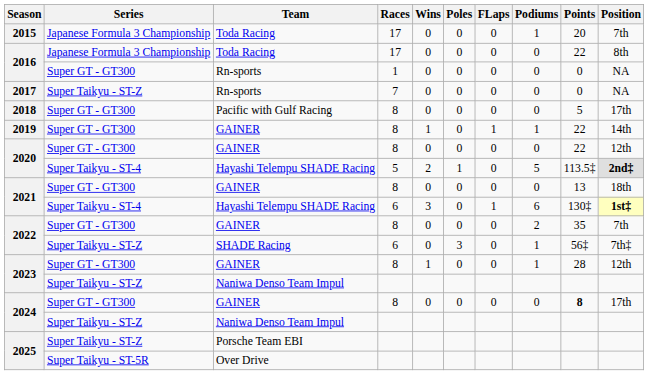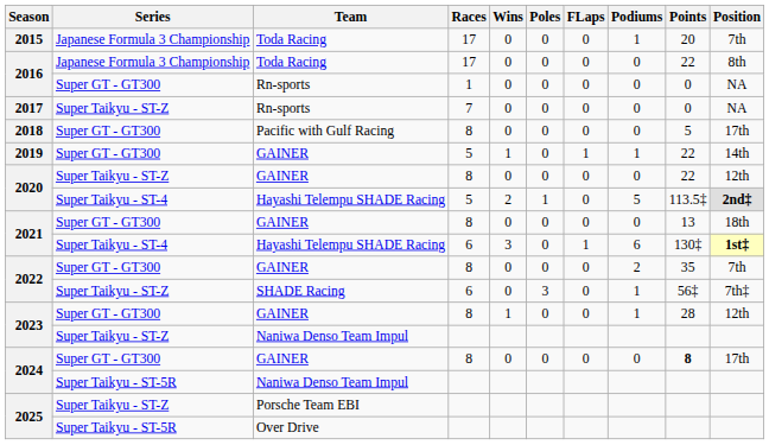2019 | Races: 8 -> 5
2020 / GAINER | Series: Super GT - GT300 -> Super Taikyu - ST-Z
2024 / Naniwa Denso Team Impul | Series: Super Taikyu - ST-Z -> Super Taikyu - ST-5R
